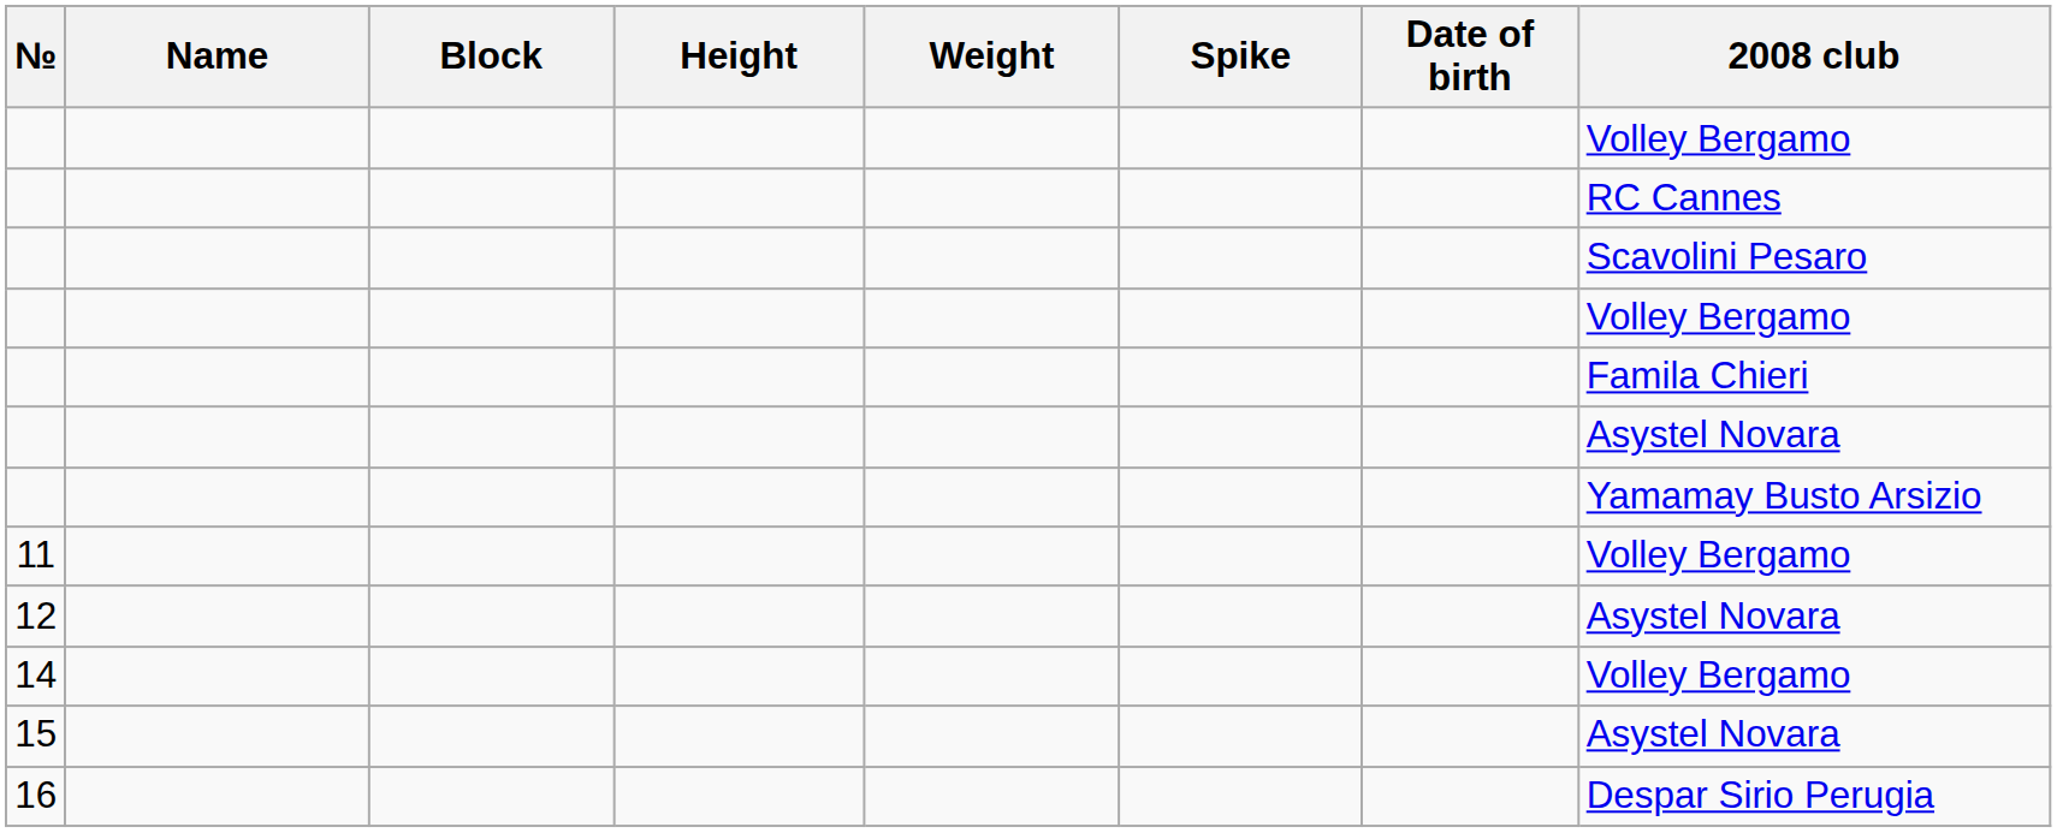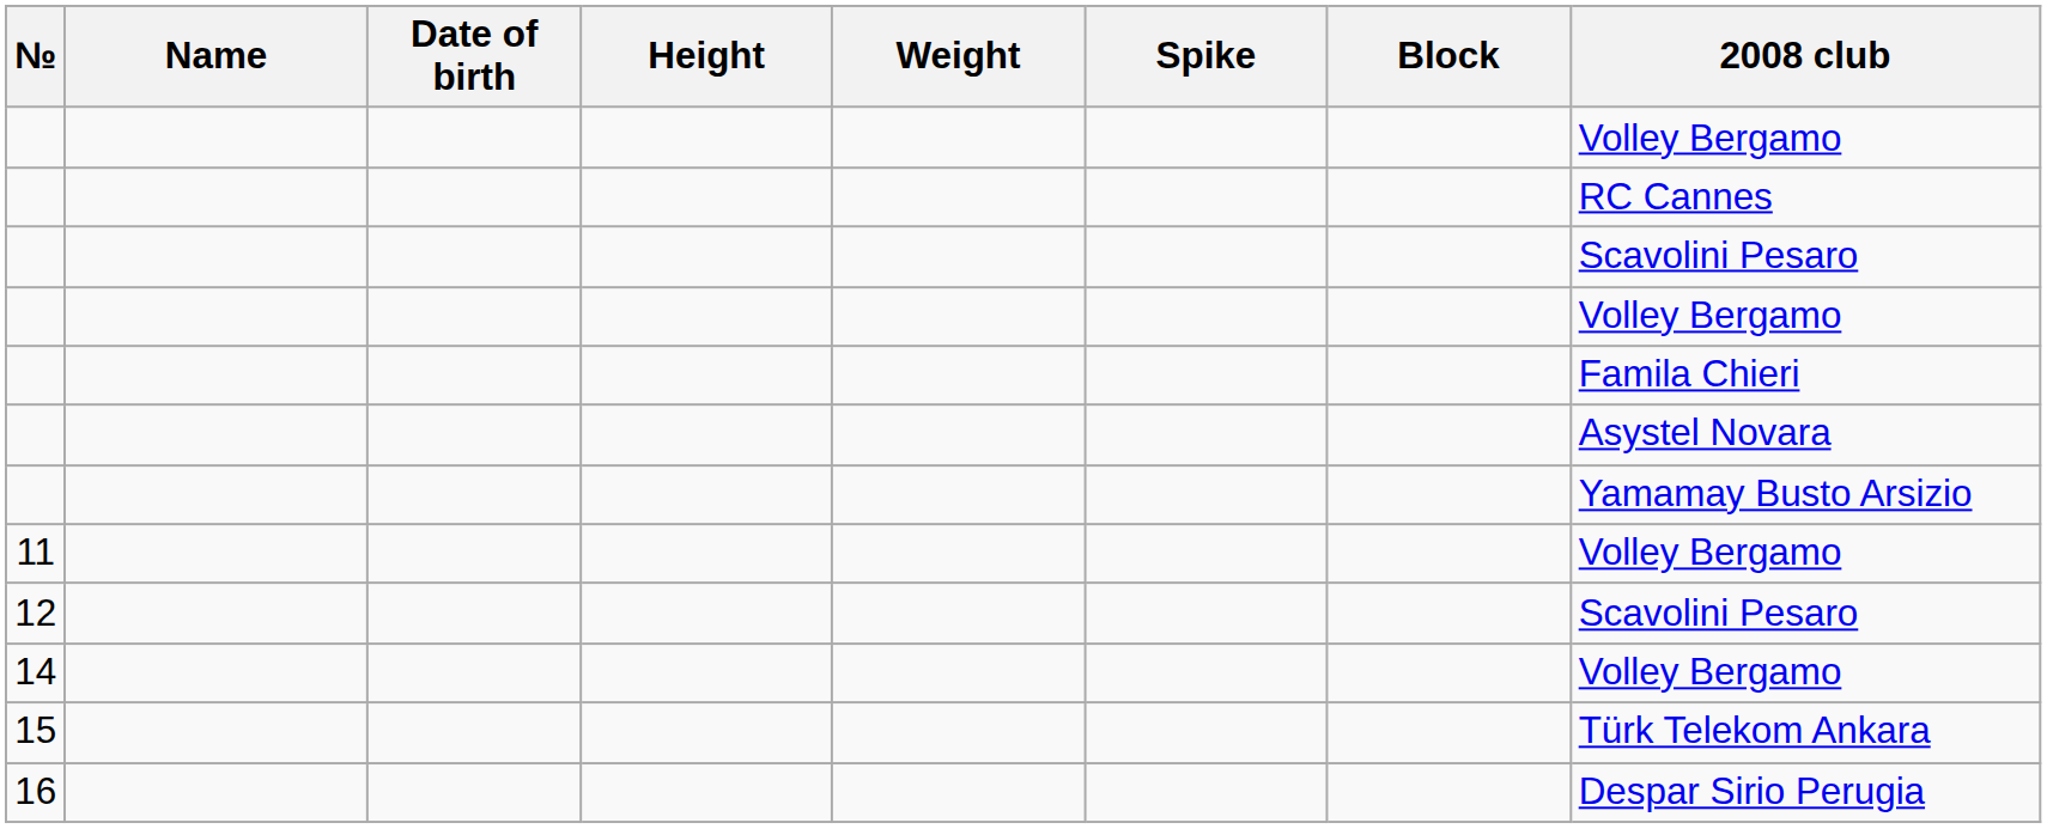columns swapped: Date of birth <-> Block
12 | 2008 club: Asystel Novara -> Scavolini Pesaro
15 | 2008 club: Asystel Novara -> Türk Telekom Ankara
